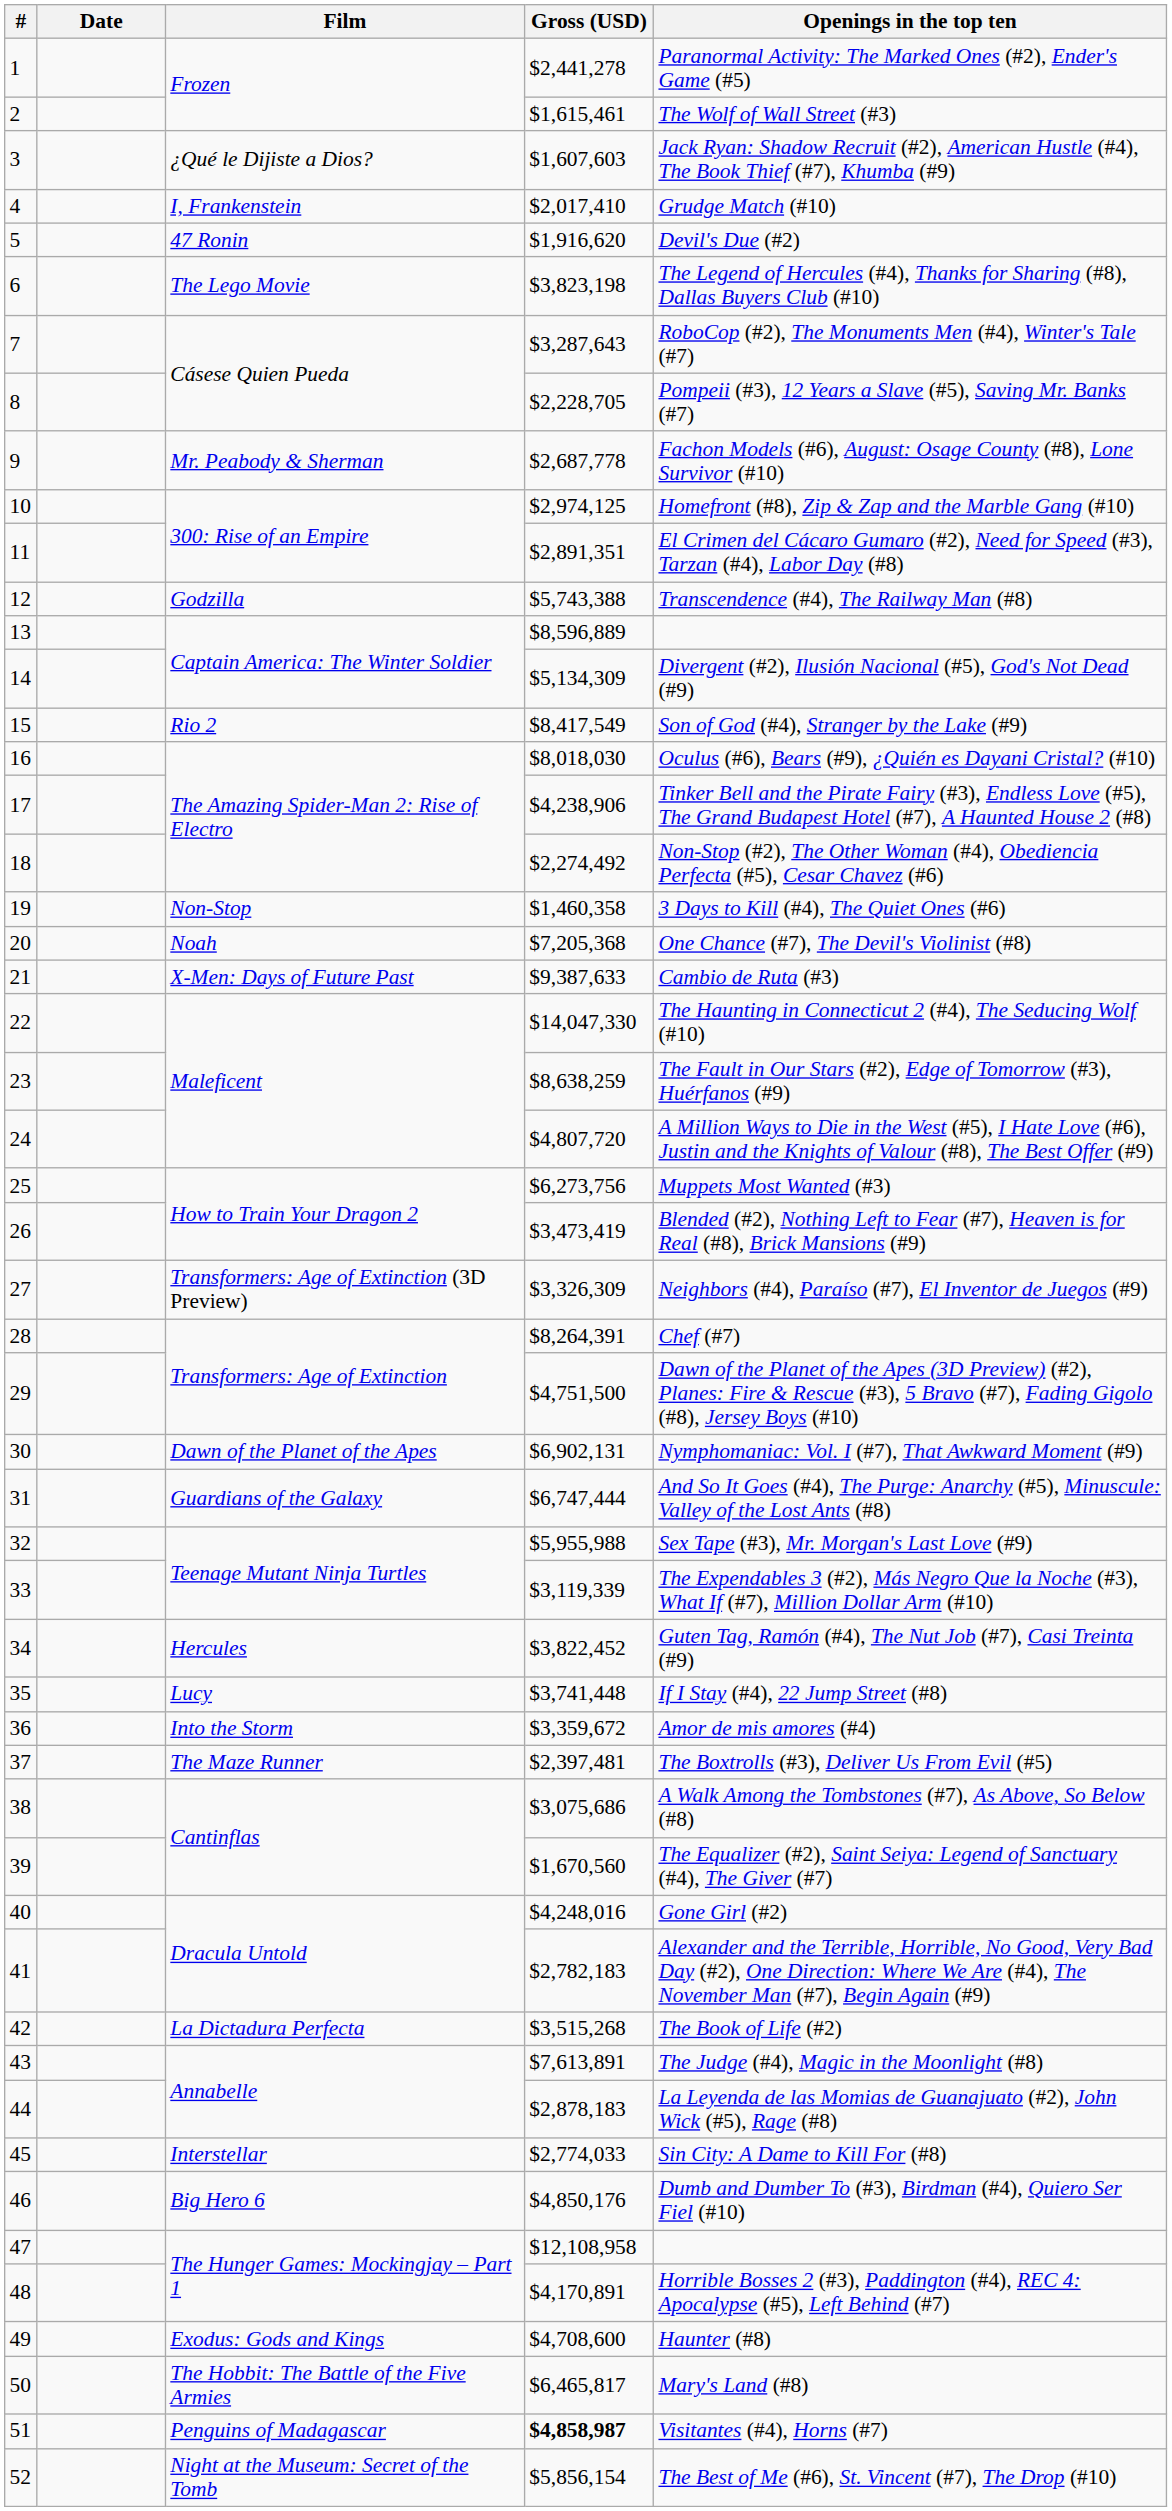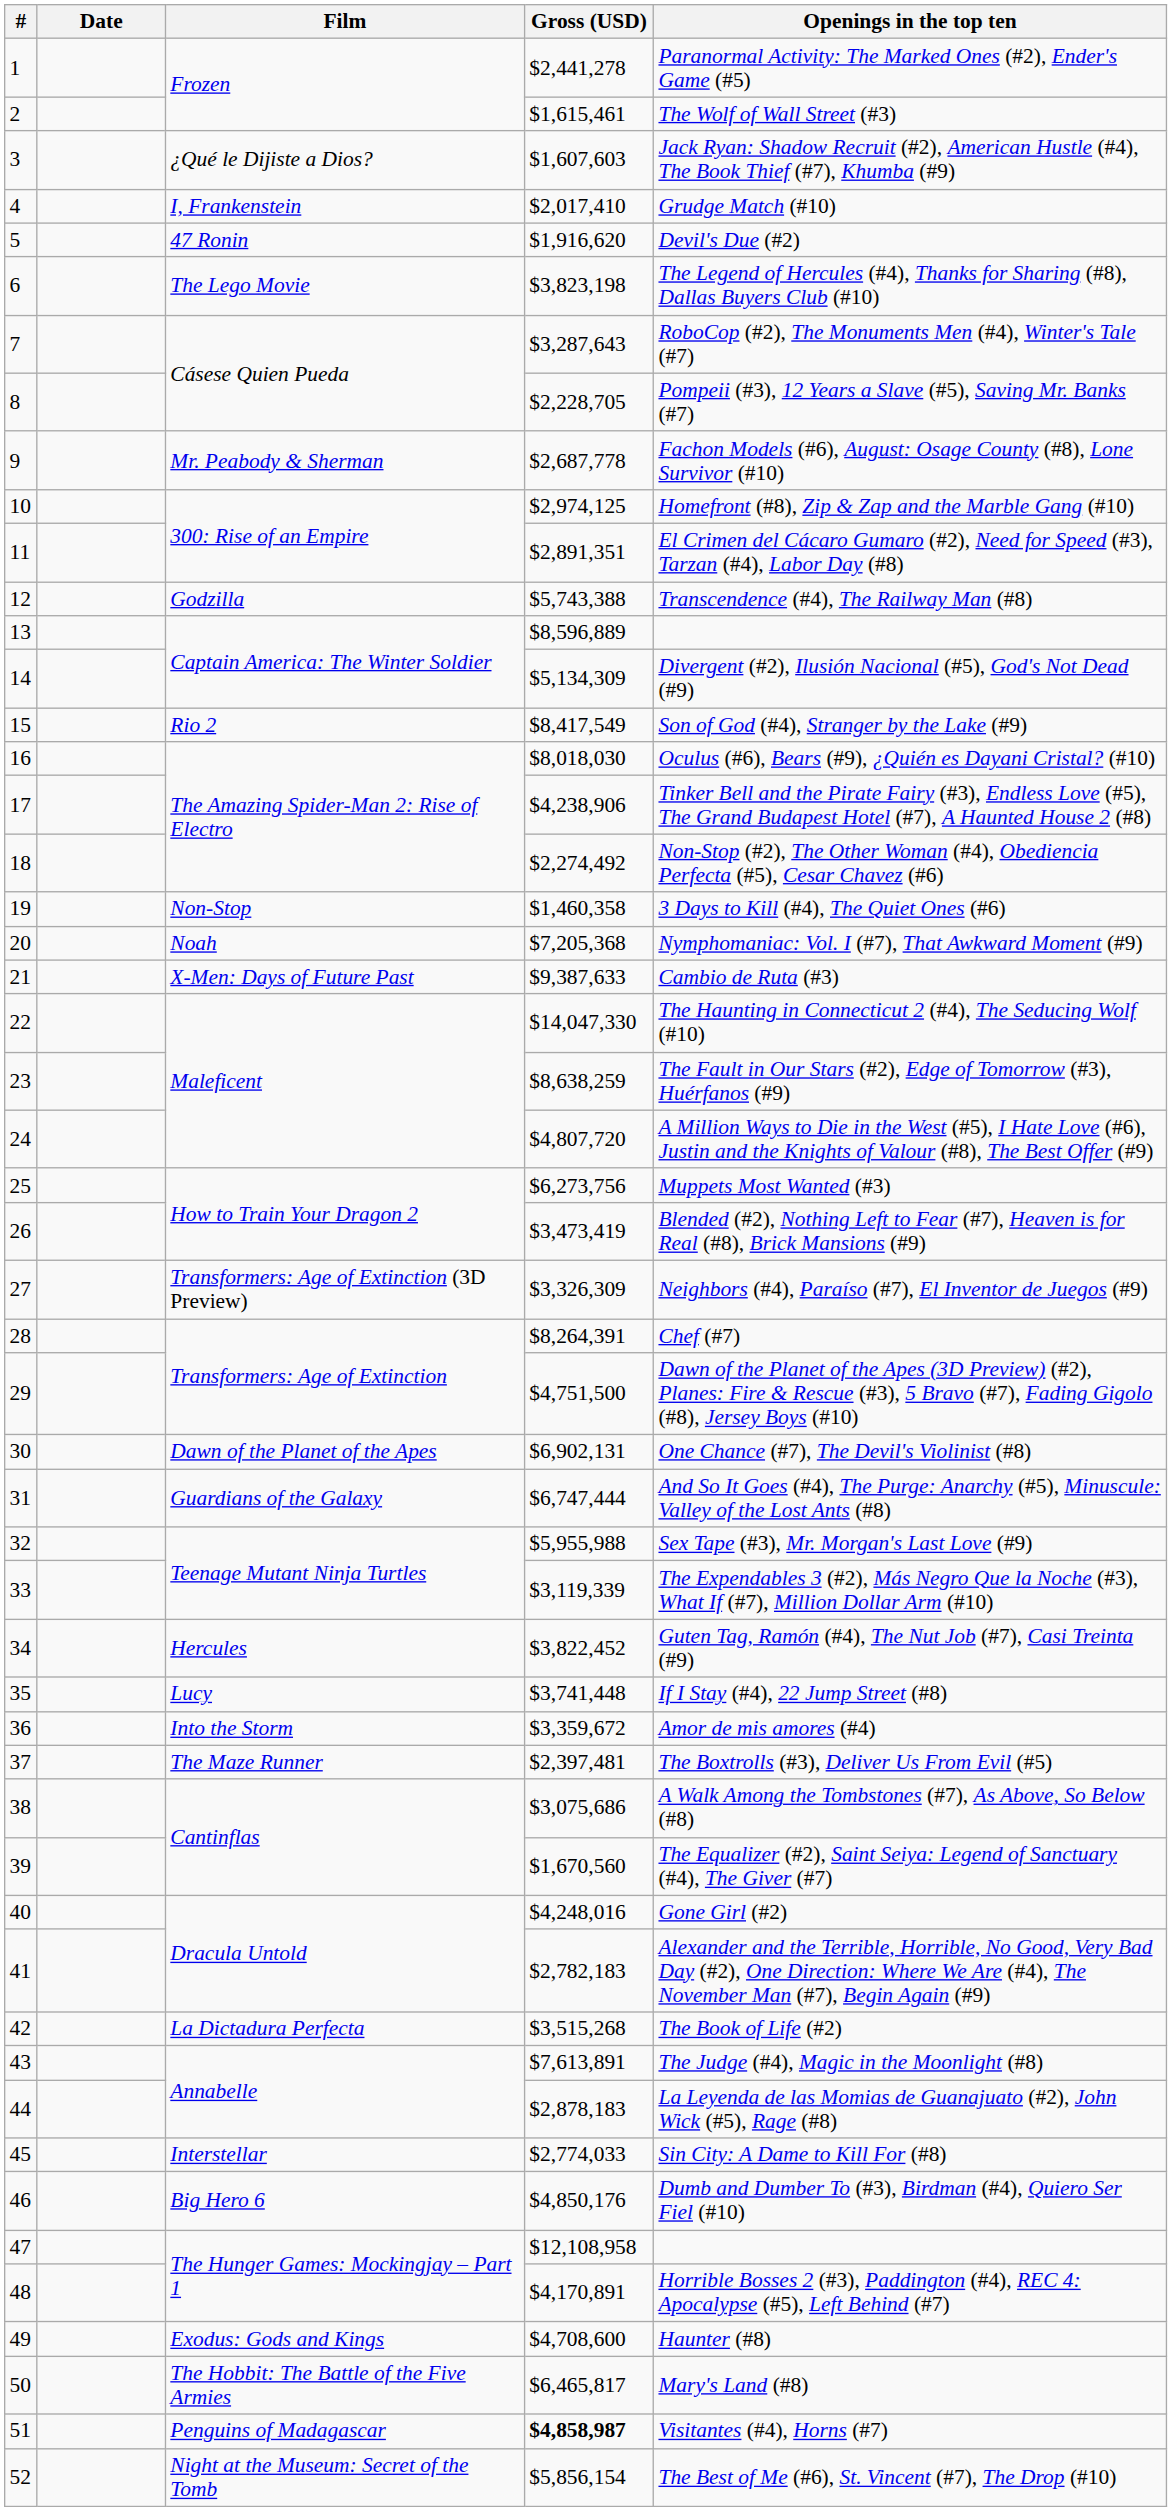20 | Openings in the top ten: One Chance (#7), The Devil's Violinist (#8) -> Nymphomaniac: Vol. I (#7), That Awkward Moment (#9)
30 | Openings in the top ten: Nymphomaniac: Vol. I (#7), That Awkward Moment (#9) -> One Chance (#7), The Devil's Violinist (#8)
